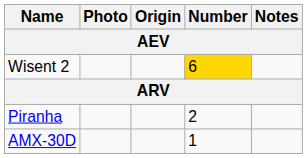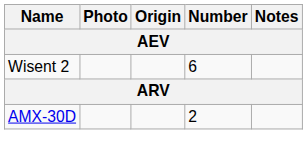Wisent 2 | Number: gold background -> no background
- row: Piranha | 2
AMX-30D | Number: 1 -> 2
